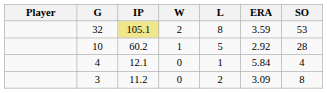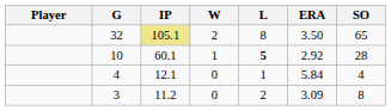32 | ERA: 3.59 -> 3.50
32 | SO: 53 -> 65
10 | IP: 60.2 -> 60.1
10 | L: normal -> bold
